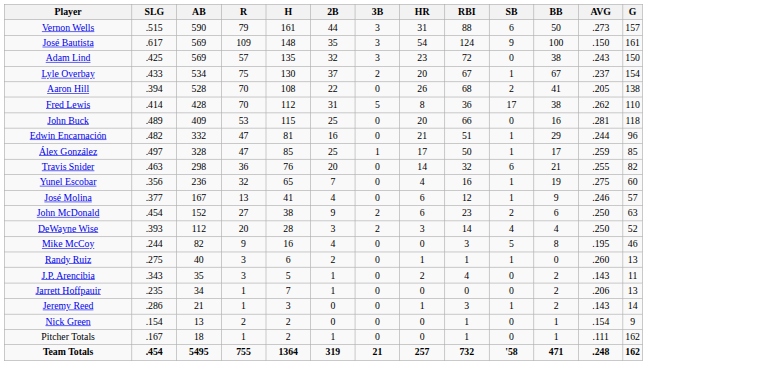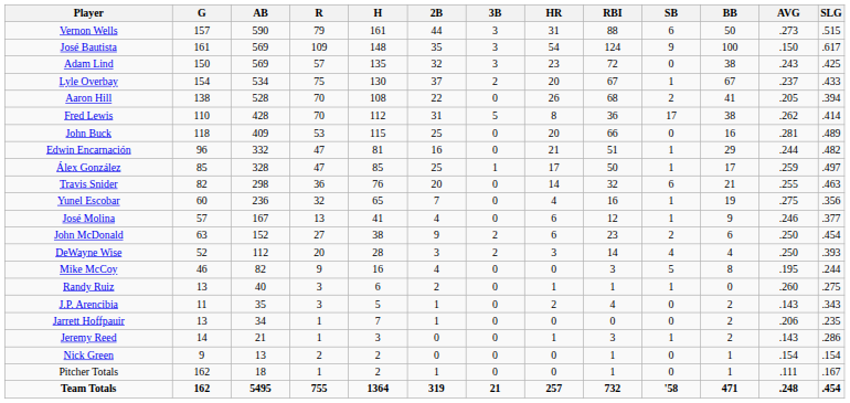columns swapped: G <-> SLG
